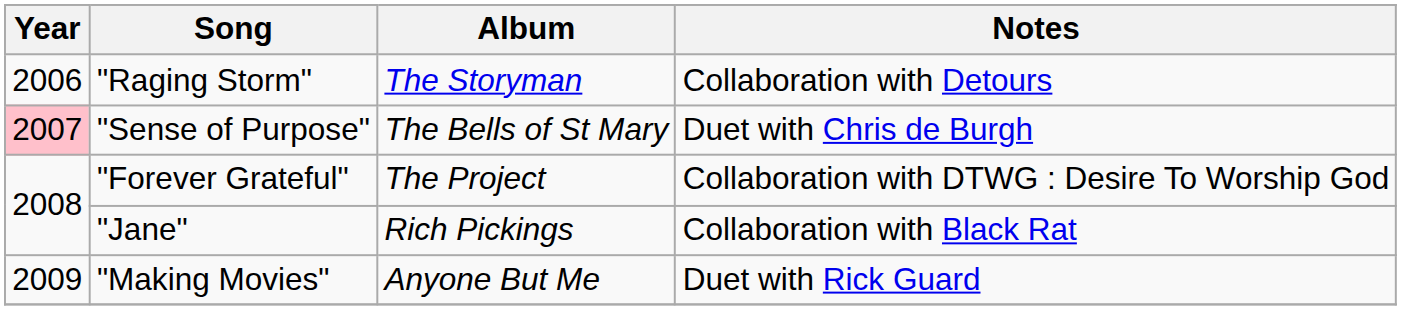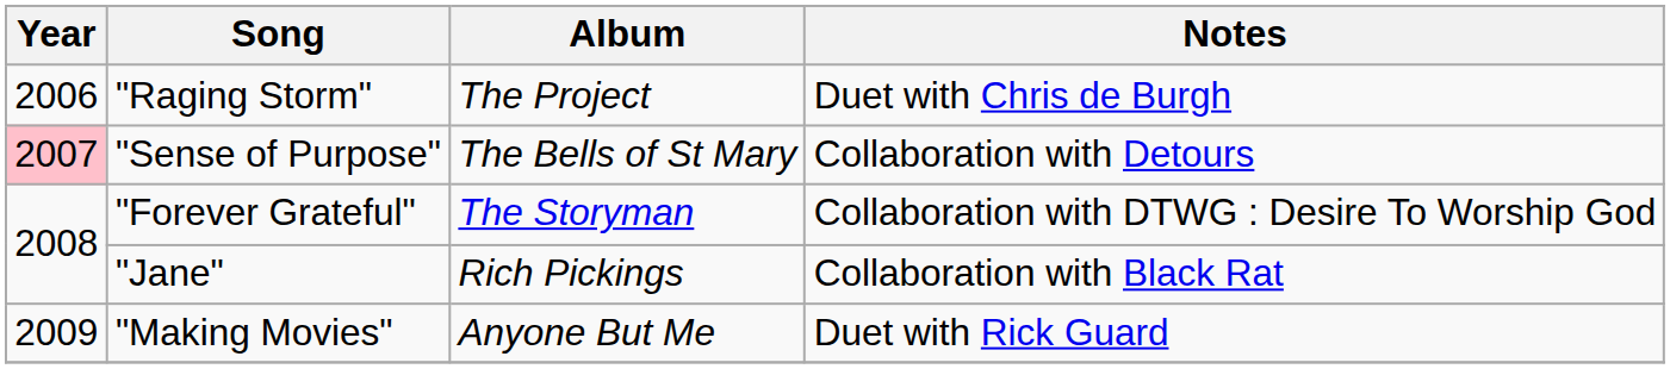"Raging Storm" | Album: The Storyman -> The Project
"Raging Storm" | Notes: Collaboration with Detours -> Duet with Chris de Burgh
"Sense of Purpose" | Notes: Duet with Chris de Burgh -> Collaboration with Detours
"Forever Grateful" | Album: The Project -> The Storyman
